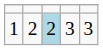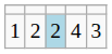1 | column 4: 3 -> 4
